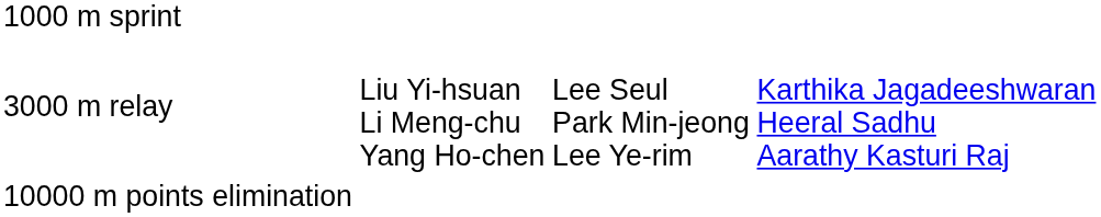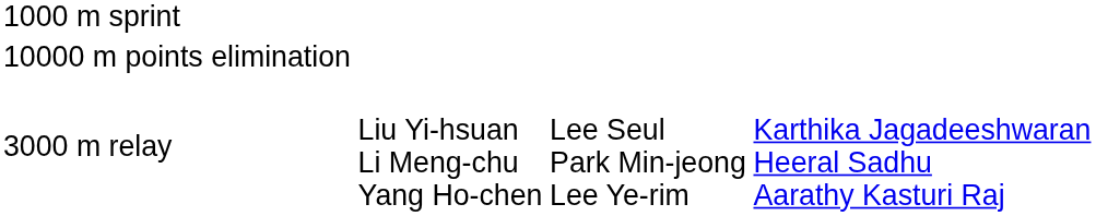rows swapped: 10000 m points elimination <-> 3000 m relay
